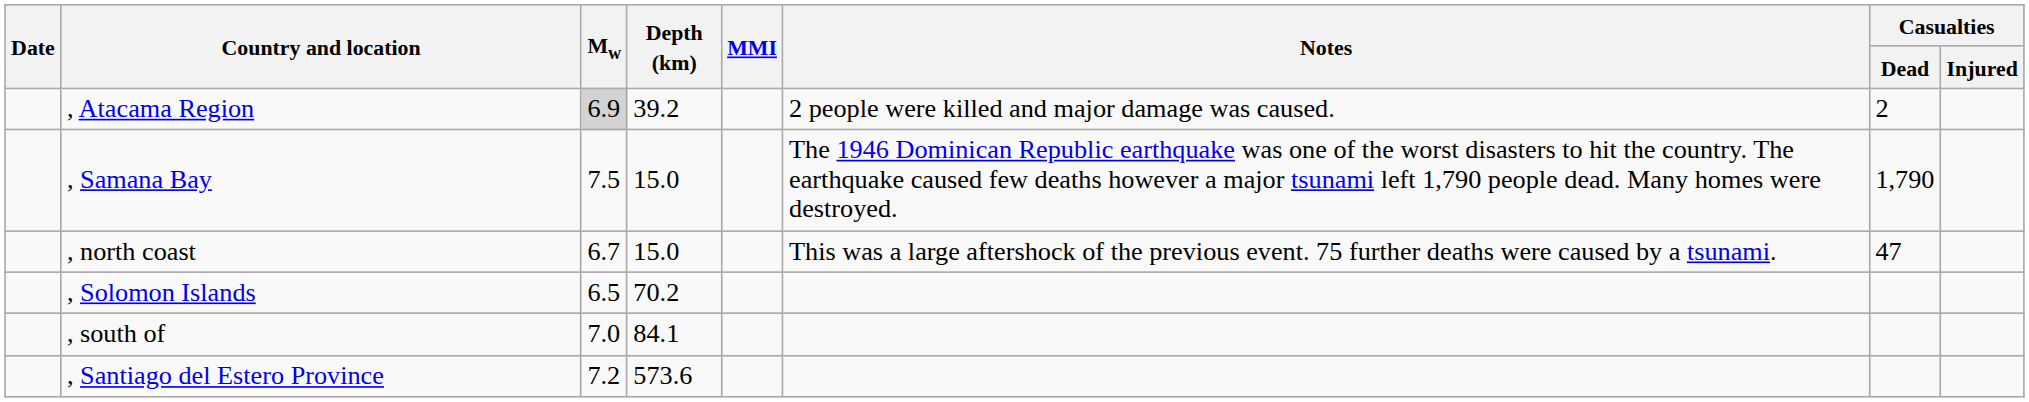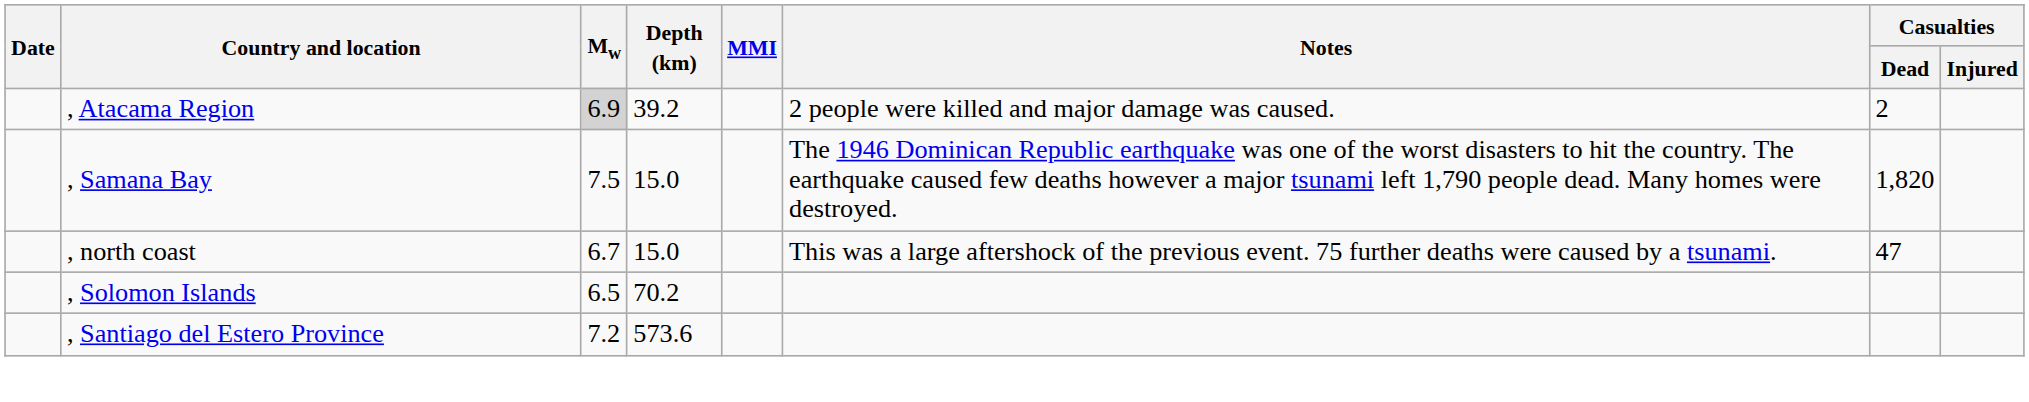, Samana Bay | Casualties / Dead: 1,790 -> 1,820
- row: , south of | 7.0 | 84.1
